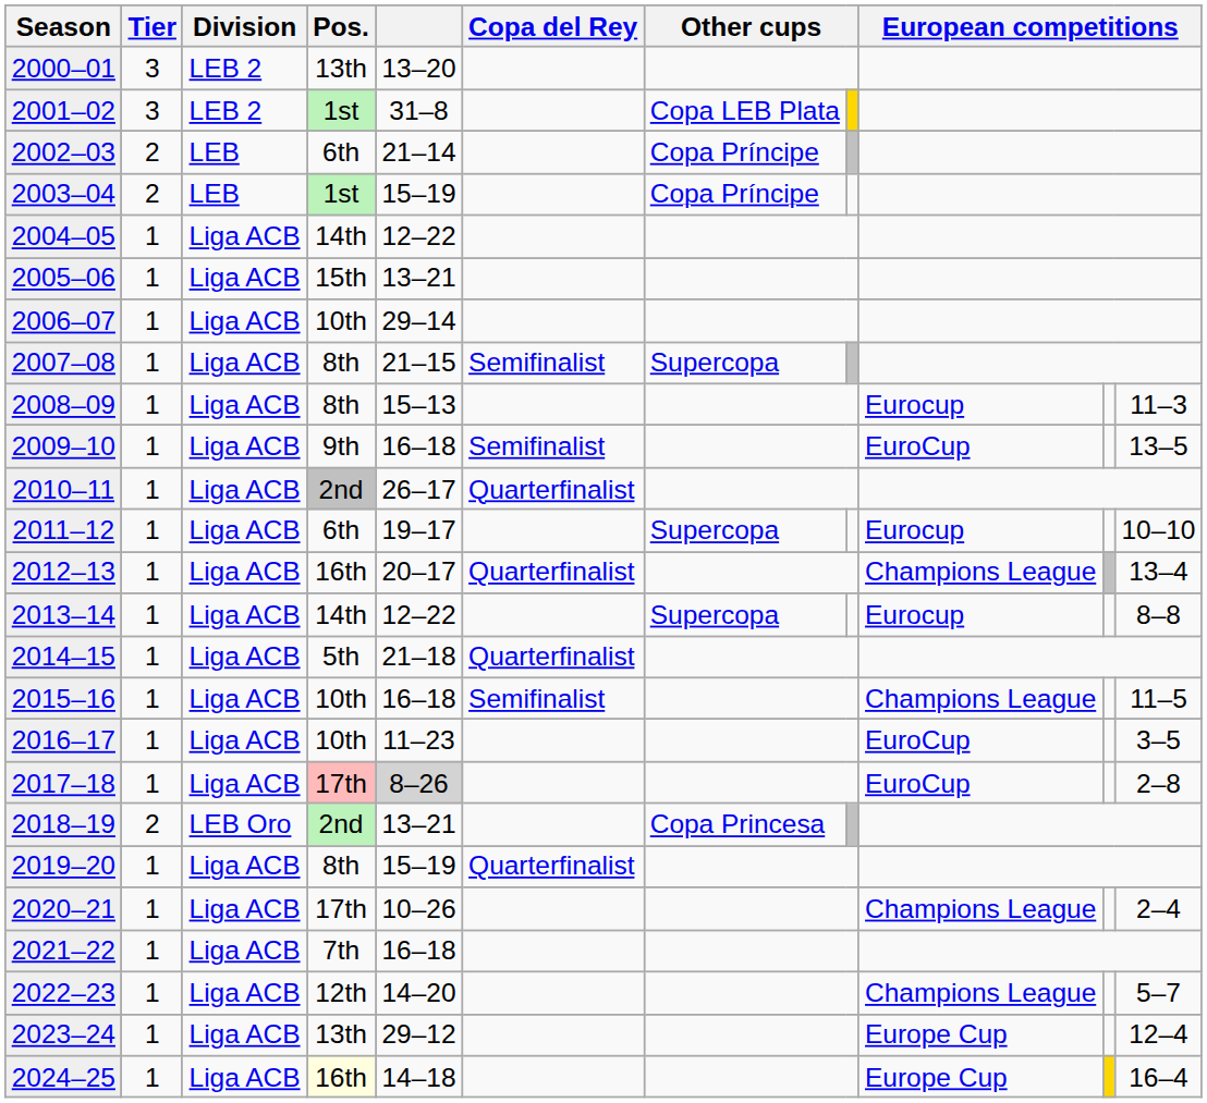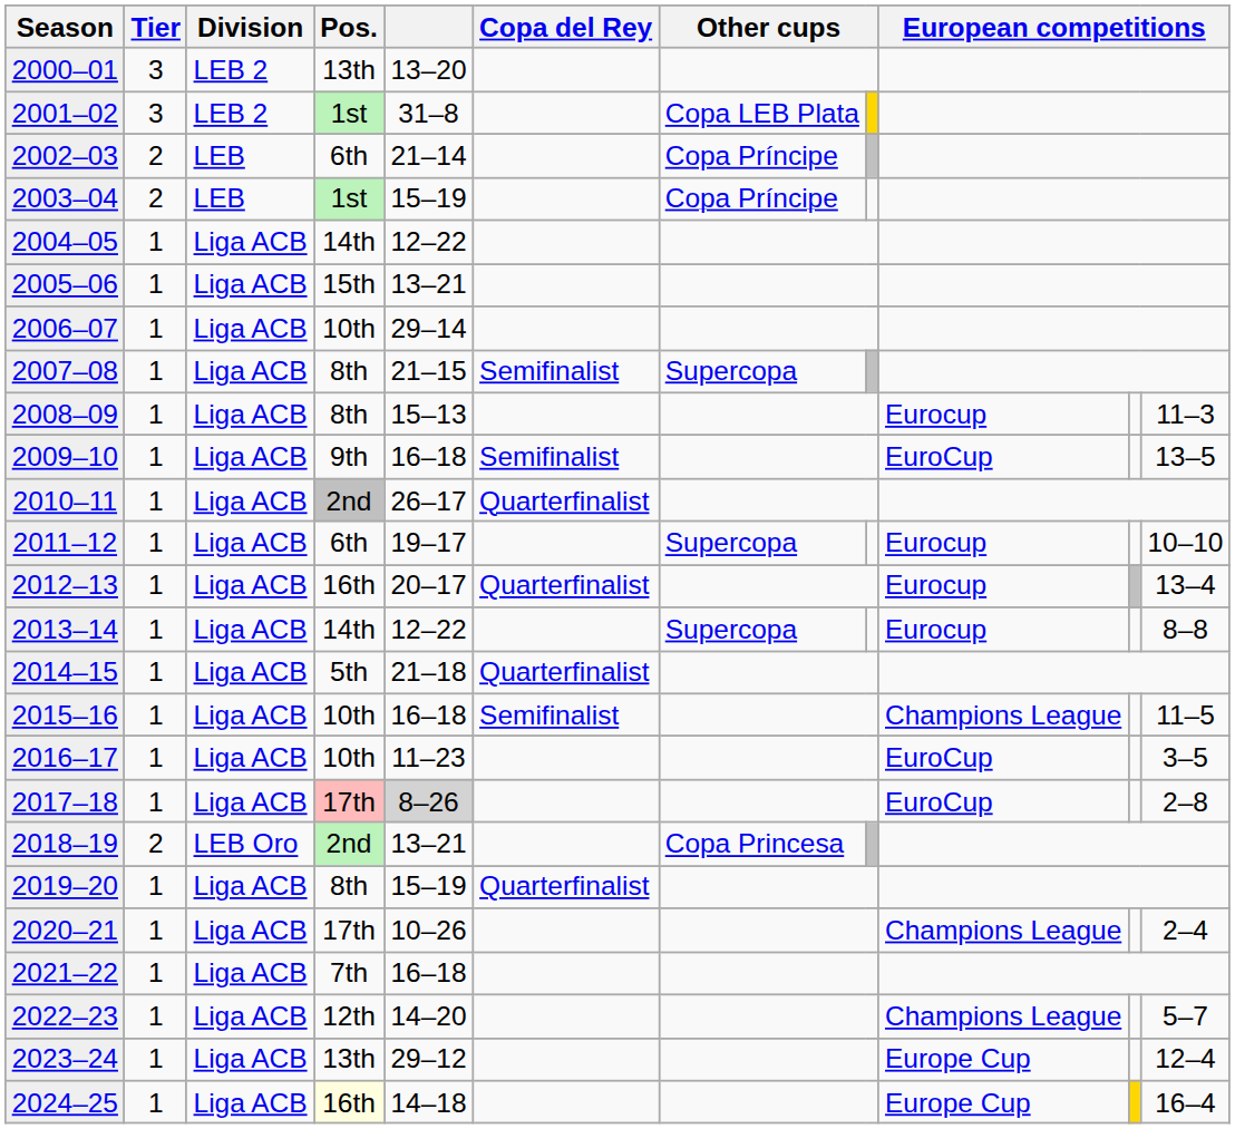2012–13 | column 9: Champions League -> Eurocup
